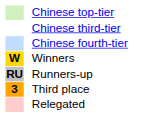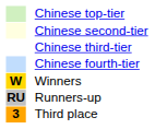+ row: Chinese second-tier
- row: Relegated
